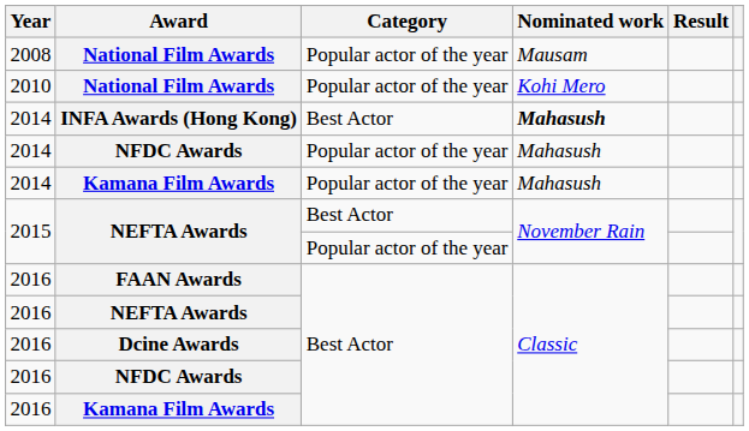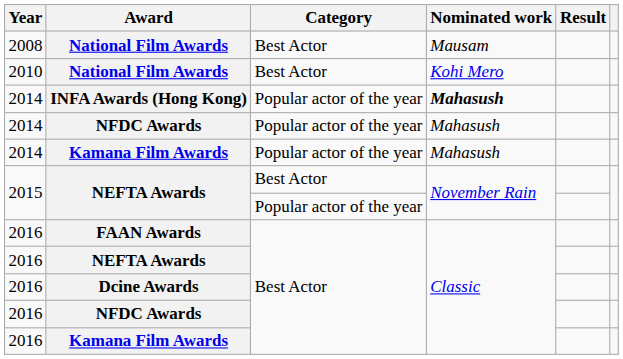2008 / National Film Awards | Category: Popular actor of the year -> Best Actor
2010 / National Film Awards | Category: Popular actor of the year -> Best Actor
INFA Awards (Hong Kong) | Category: Best Actor -> Popular actor of the year
